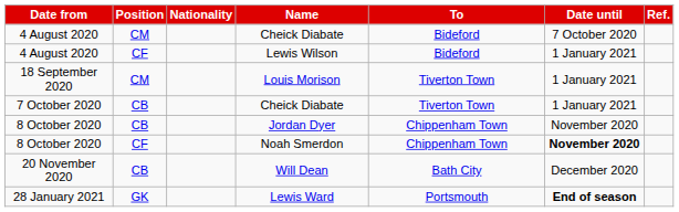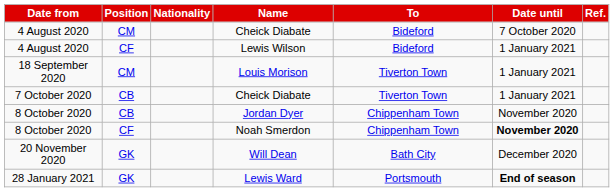Will Dean | Position: CB -> GK
